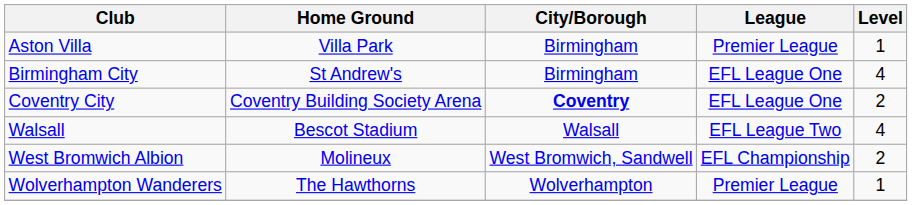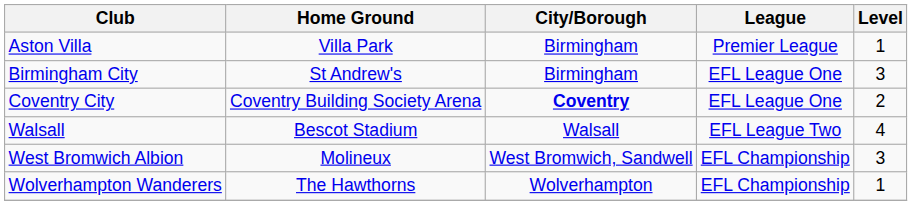Birmingham City | Level: 4 -> 3
West Bromwich Albion | Level: 2 -> 3
Wolverhampton Wanderers | League: Premier League -> EFL Championship
